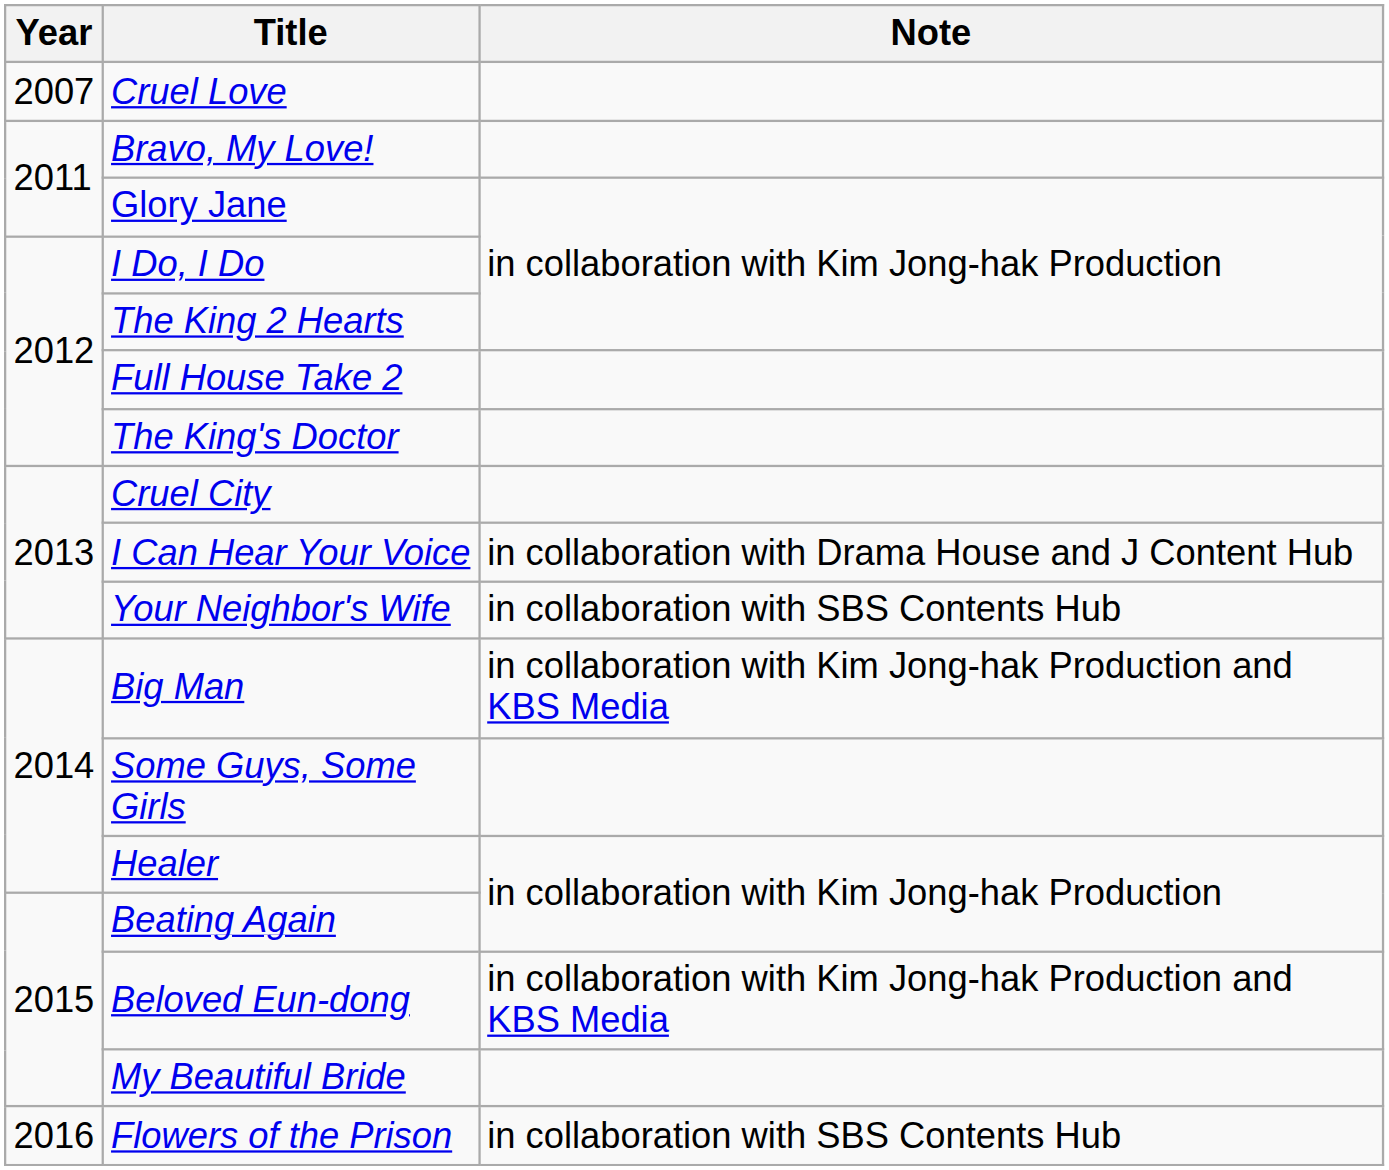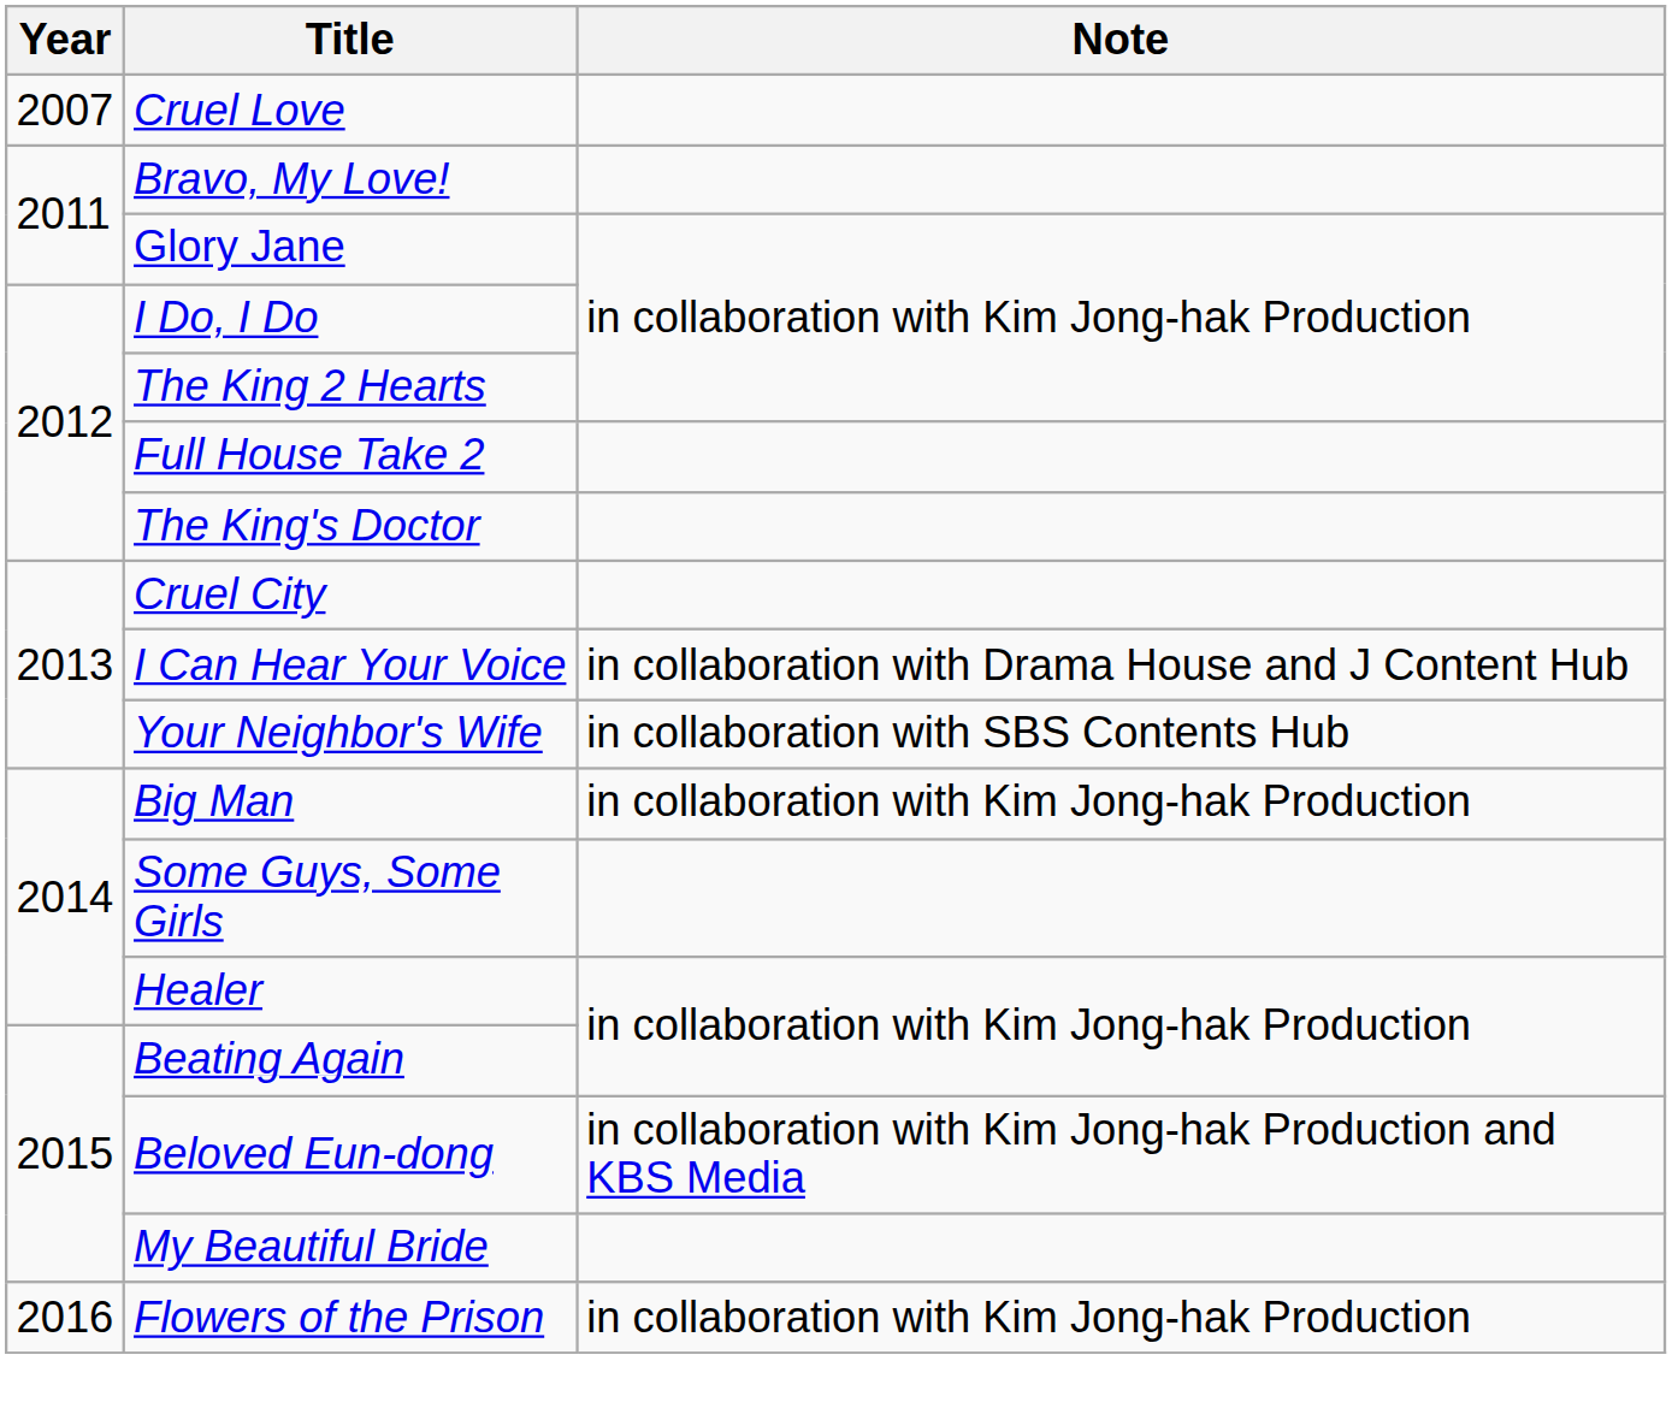Big Man | Note: in collaboration with Kim Jong-hak Production and KBS Media -> in collaboration with Kim Jong-hak Production
Flowers of the Prison | Note: in collaboration with SBS Contents Hub -> in collaboration with Kim Jong-hak Production
